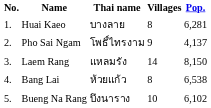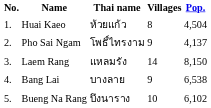Huai Kaeo | Thai name: บางลาย -> ห้วยแก้ว
Huai Kaeo | Pop.: 6,281 -> 4,504
Bang Lai | Thai name: ห้วยแก้ว -> บางลาย
Bang Lai | Villages: 8 -> 9
